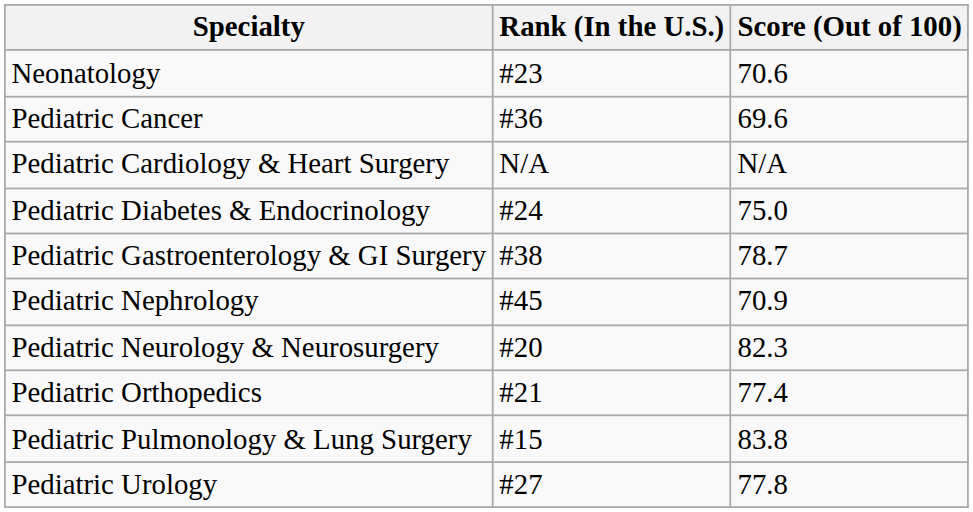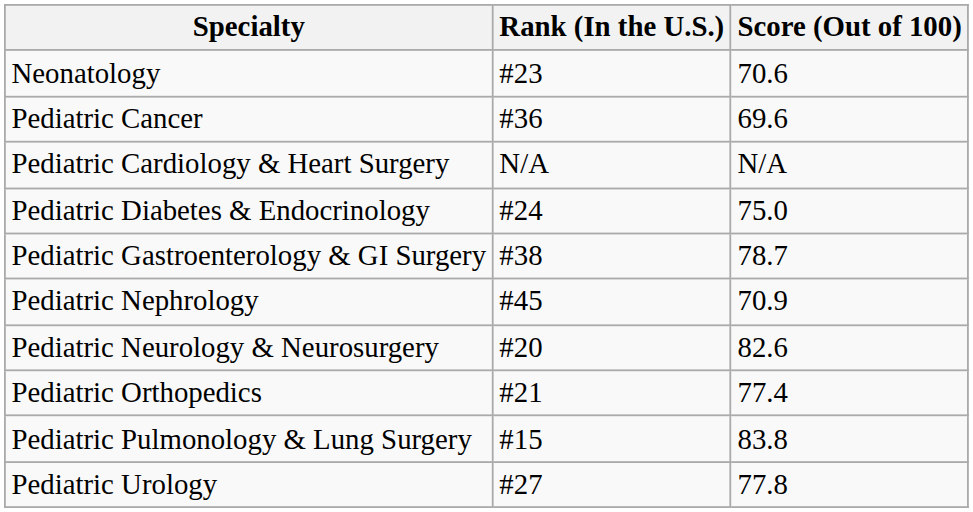Pediatric Neurology & Neurosurgery | Score (Out of 100): 82.3 -> 82.6
